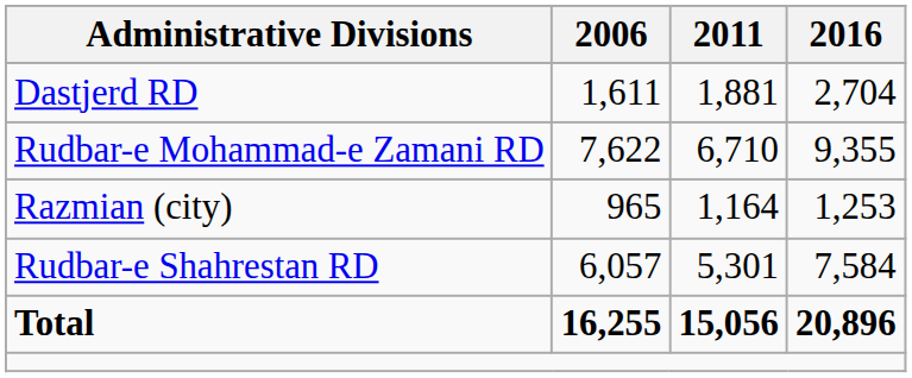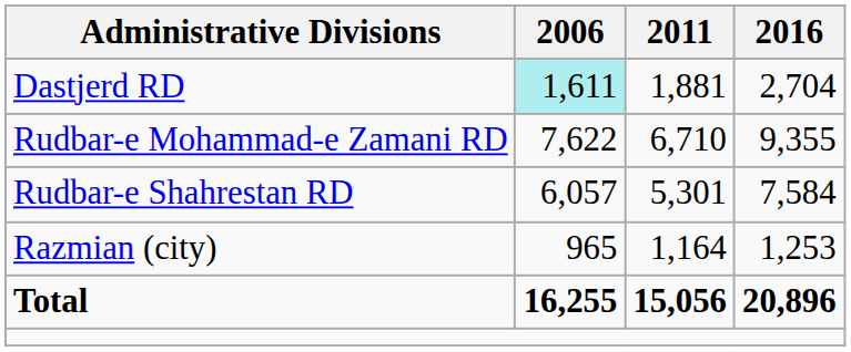Dastjerd RD | 2006: no background -> paleturquoise background
rows swapped: Rudbar-e Shahrestan RD <-> Razmian (city)
